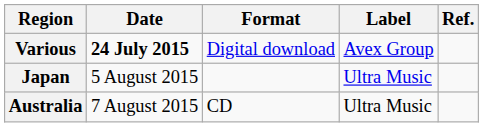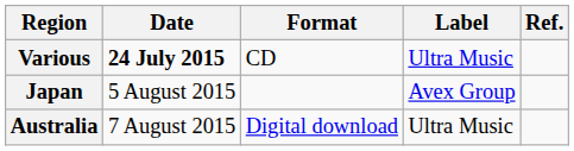Various | Format: Digital download -> CD
Various | Label: Avex Group -> Ultra Music
Japan | Label: Ultra Music -> Avex Group
Australia | Format: CD -> Digital download
